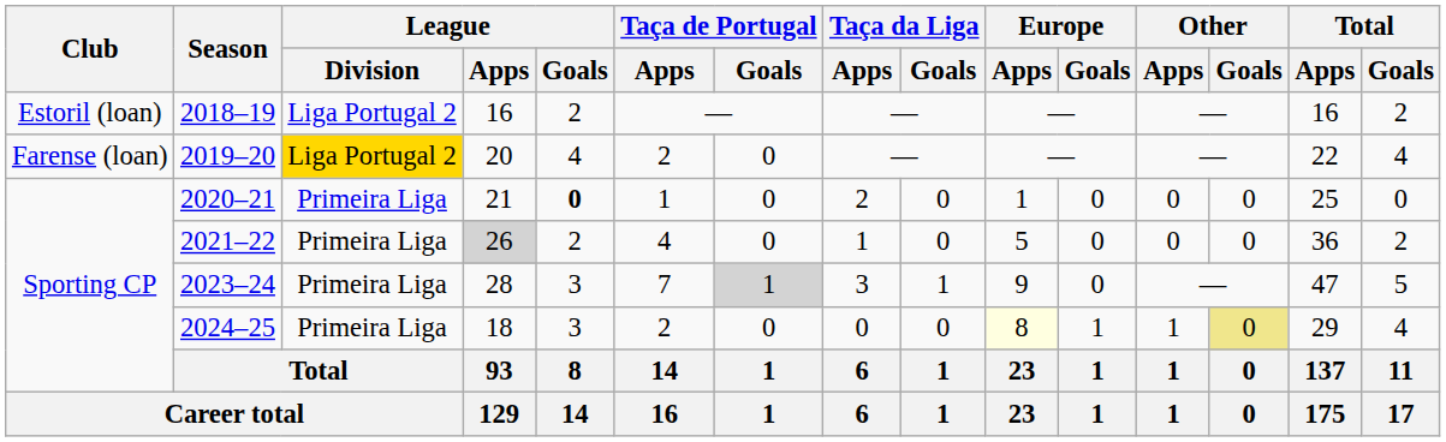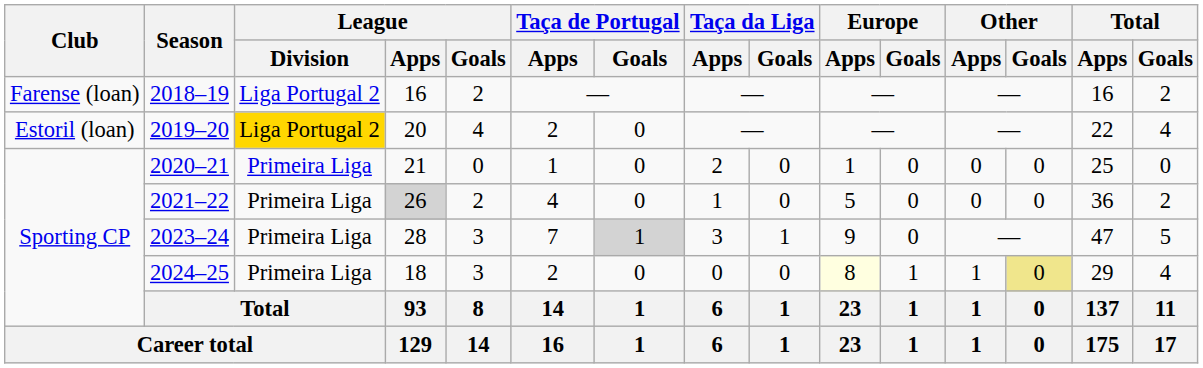2018–19 | Club: Estoril (loan) -> Farense (loan)
2019–20 | Club: Farense (loan) -> Estoril (loan)
2020–21 | League / Goals: bold -> normal
